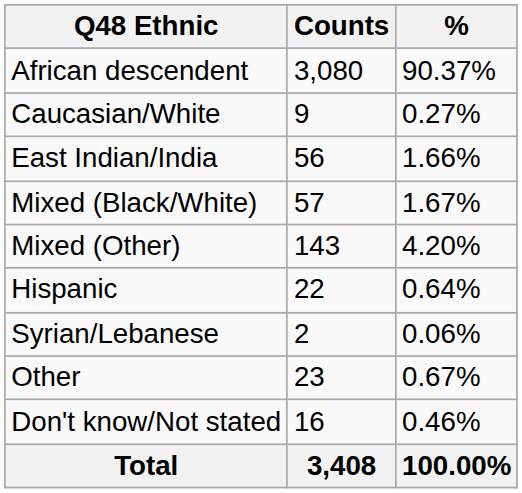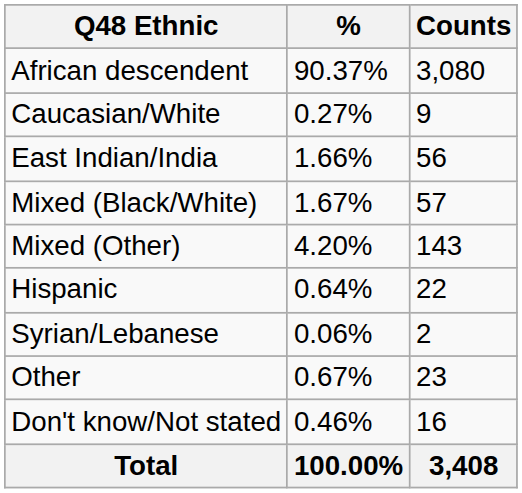columns swapped: Counts <-> %
